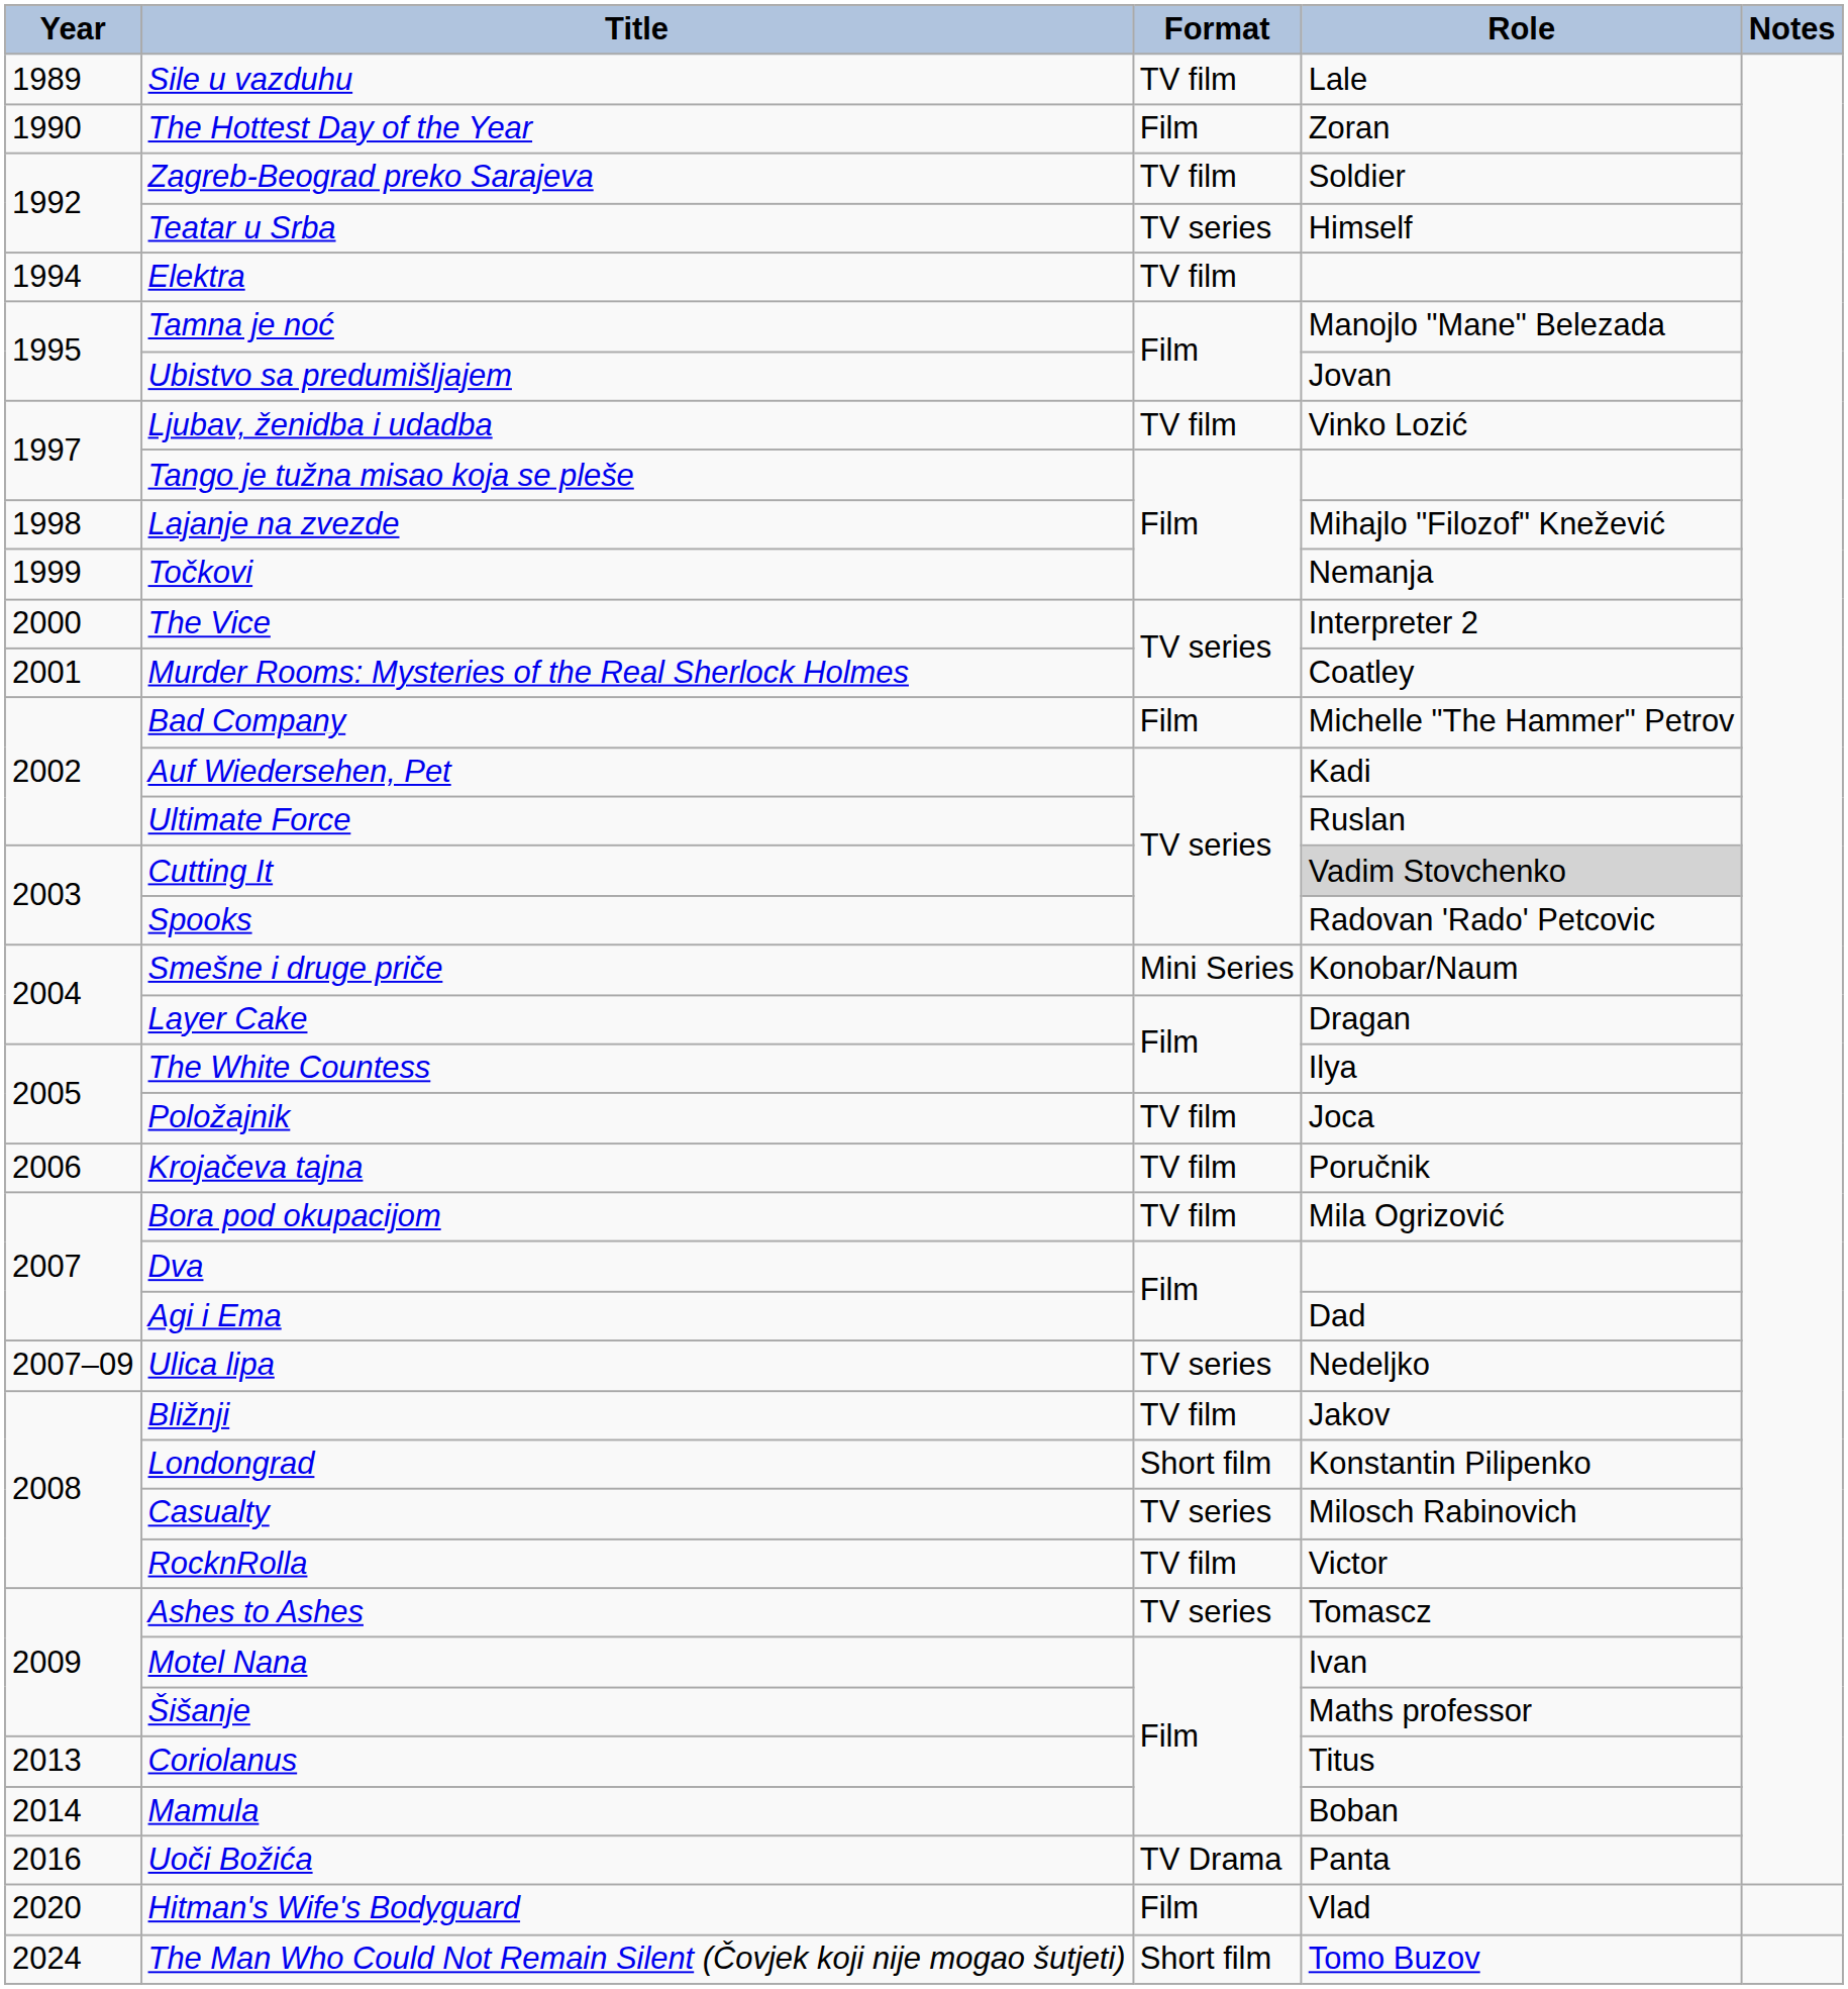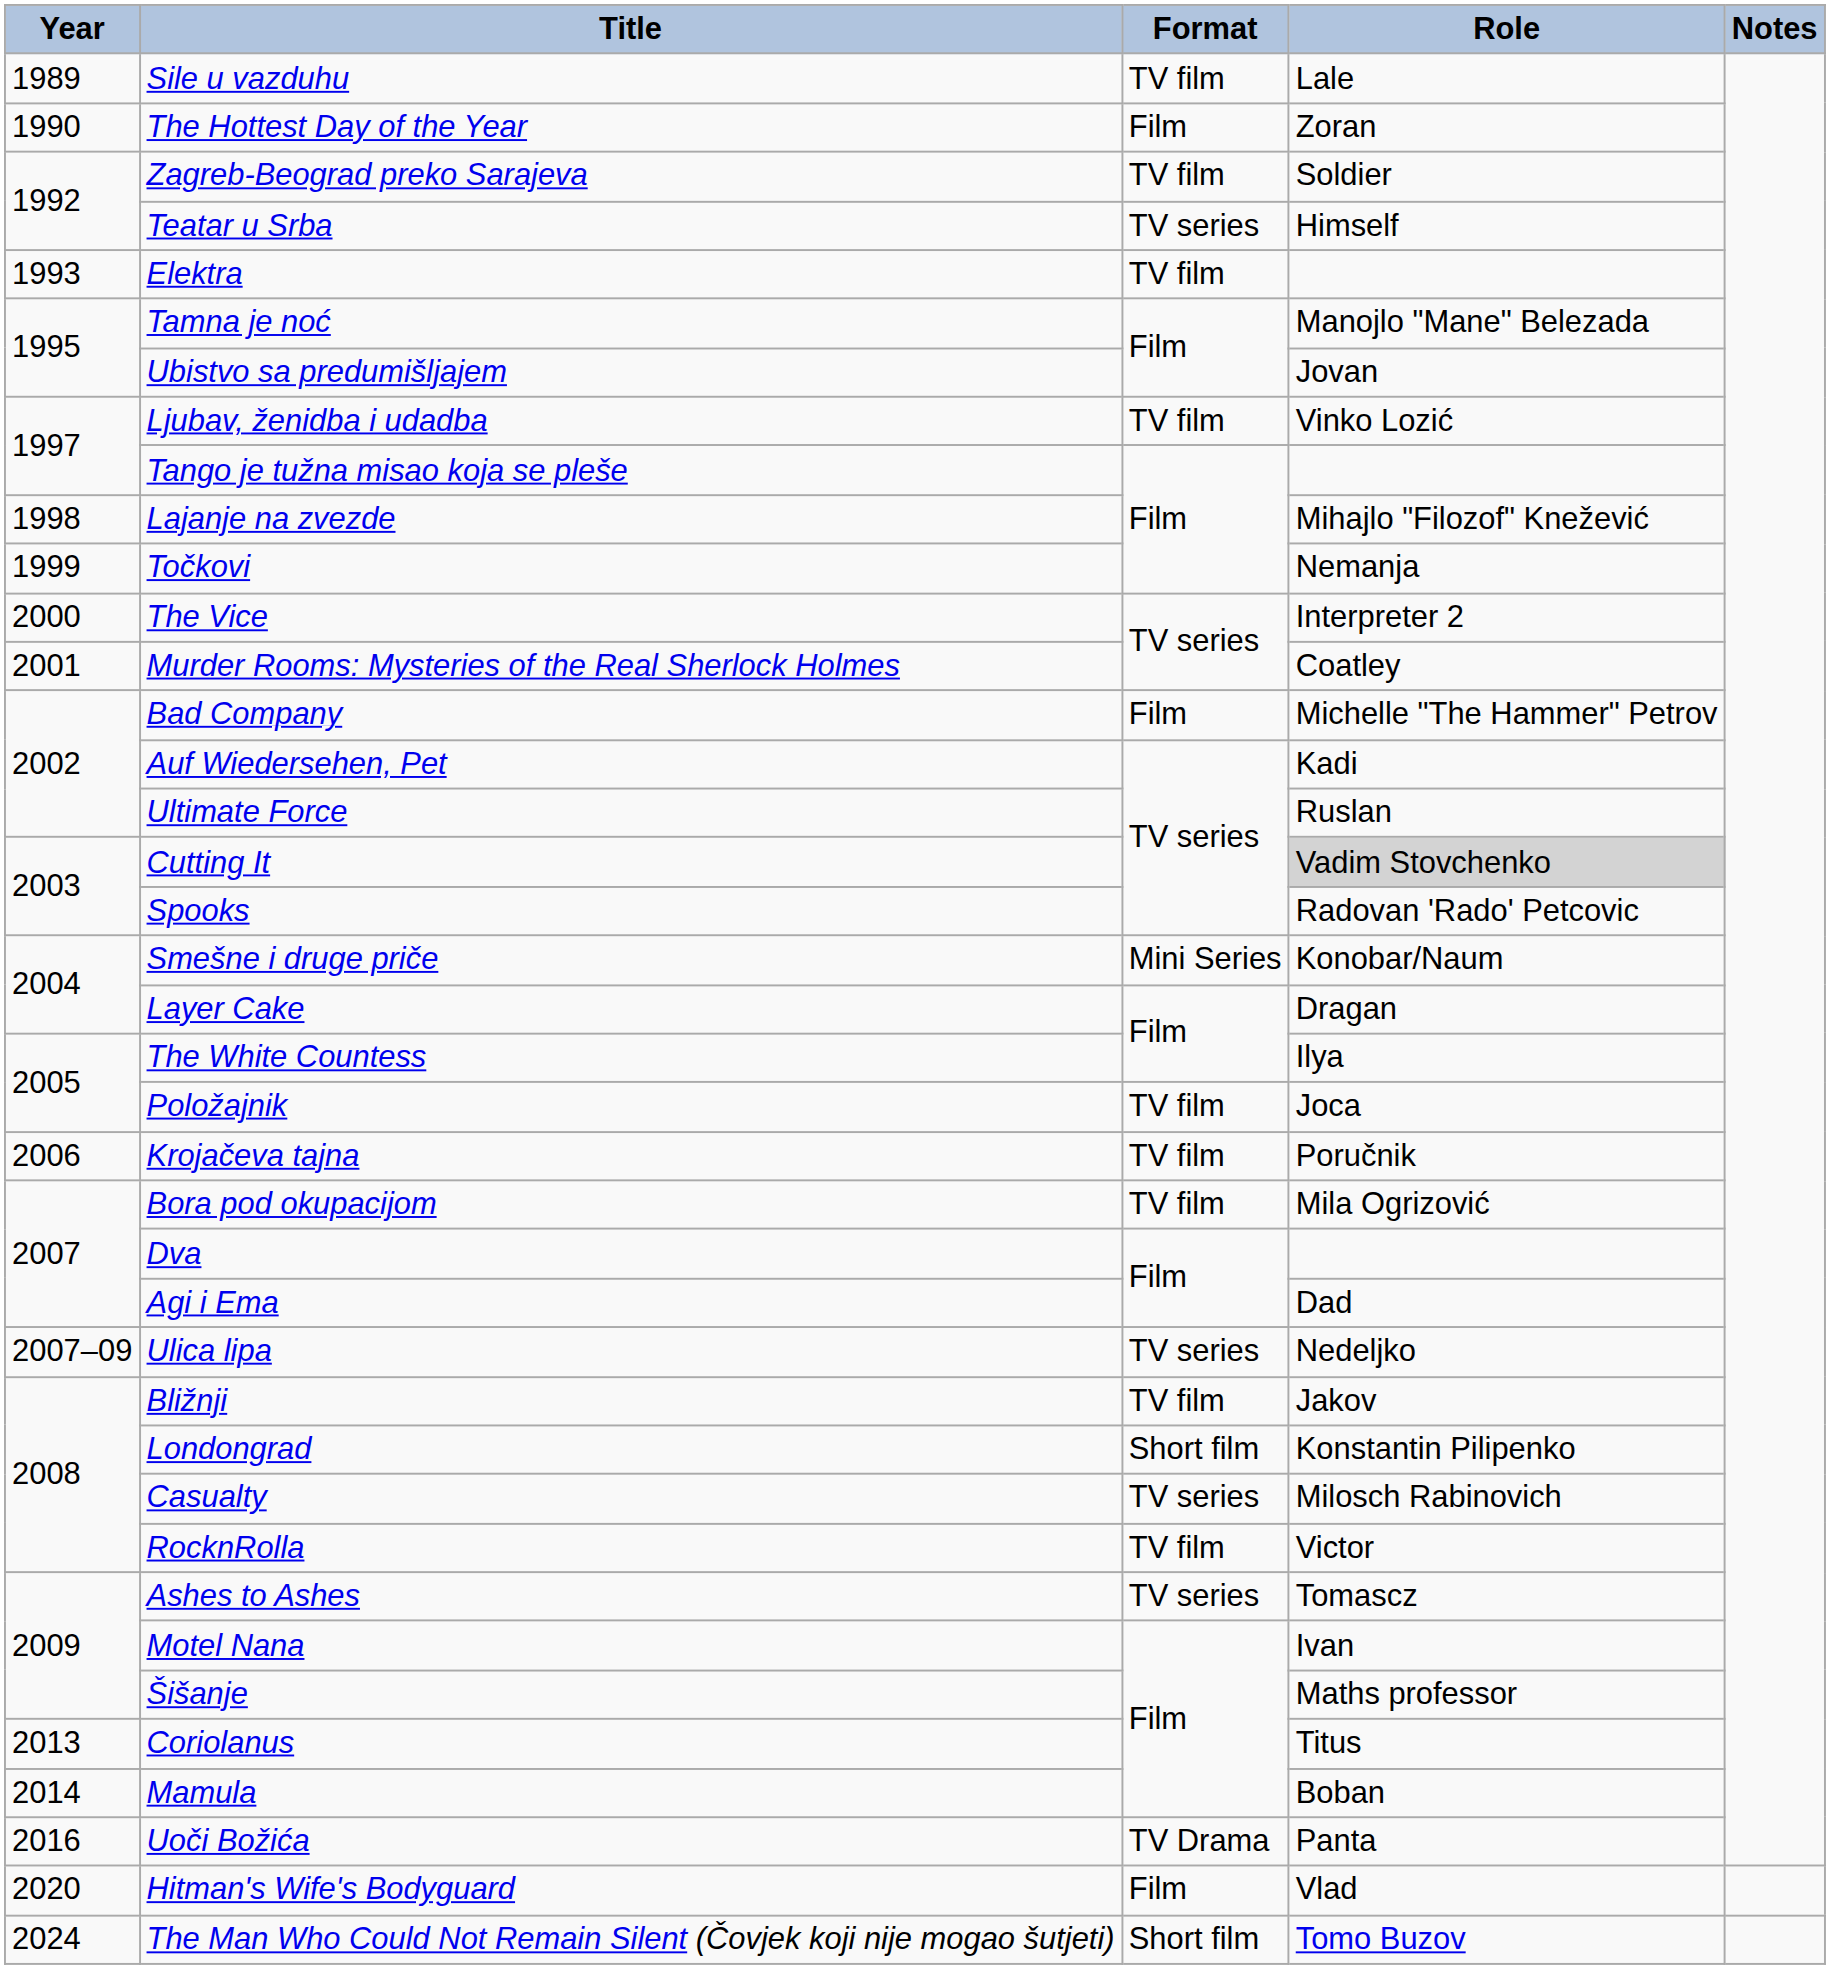Elektra | Year: 1994 -> 1993
